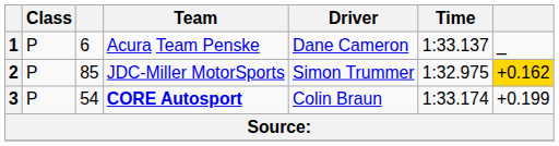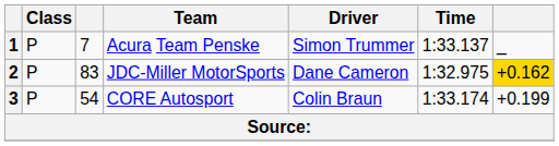1 | column 3: 6 -> 7
1 | Driver: Dane Cameron -> Simon Trummer
2 | column 3: 85 -> 83
2 | Driver: Simon Trummer -> Dane Cameron
3 | Team: bold -> normal
